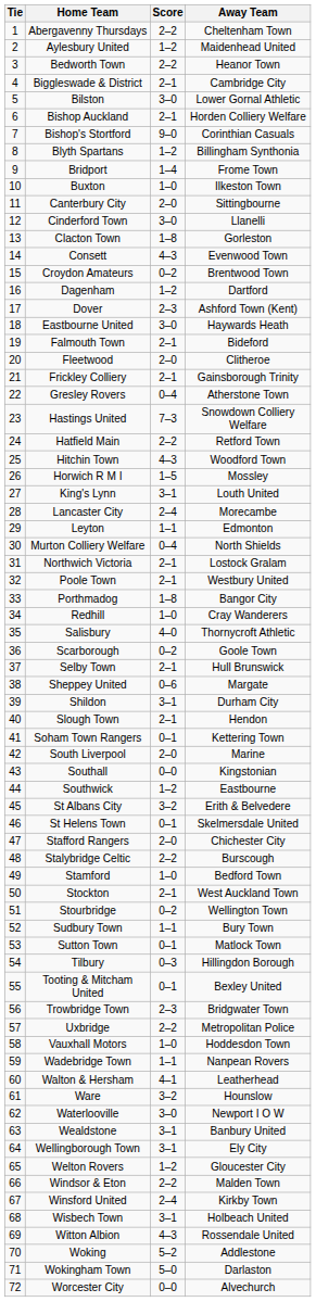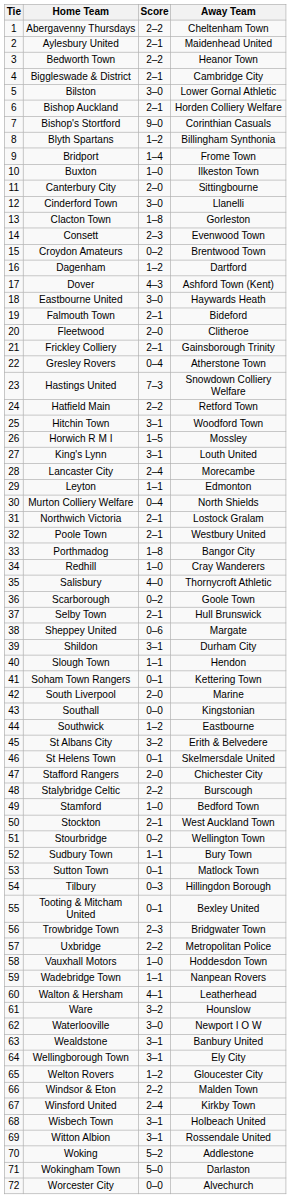Aylesbury United | Score: 1–2 -> 2–1
Consett | Score: 4–3 -> 2–3
Dover | Score: 2–3 -> 4–3
Hitchin Town | Score: 4–3 -> 3–1
Slough Town | Score: 2–1 -> 1–1
Witton Albion | Score: 4–3 -> 3–1
